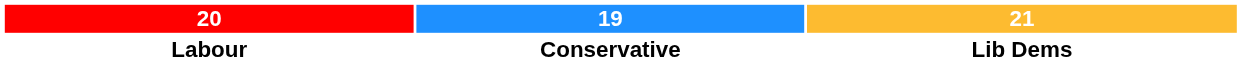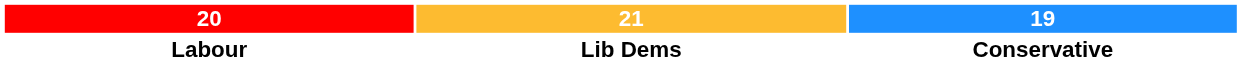columns swapped: 19 <-> 21
